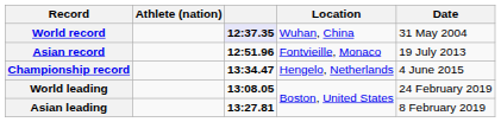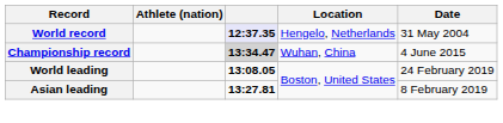World record | Location: Wuhan, China -> Hengelo, Netherlands
- row: Asian record | 12:51.96 | Fontvieille, Monaco | 19 July 2013
Championship record | column 3: no background -> lightgrey background
Championship record | Location: Hengelo, Netherlands -> Wuhan, China
